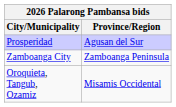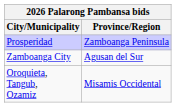Prosperidad | Province/Region: Agusan del Sur -> Zamboanga Peninsula
Zamboanga City | Province/Region: Zamboanga Peninsula -> Agusan del Sur
